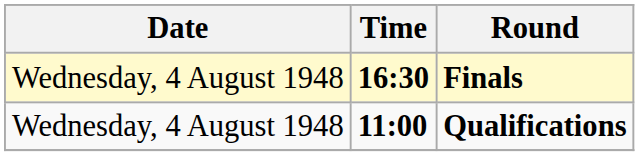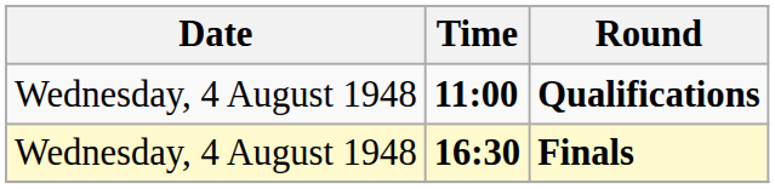rows swapped: Qualifications <-> Finals
